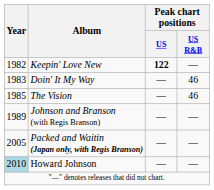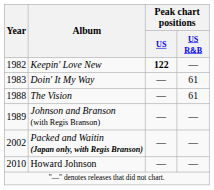Doin' It My Way | Peak chart positions / US R&B: 46 -> 61
The Vision | Year: 1985 -> 1988
The Vision | Peak chart positions / US R&B: 46 -> 61
Packed and Waitin (Japan only, with Regis Branson) | Year: 2005 -> 2002
Howard Johnson | Year: lightblue background -> no background
